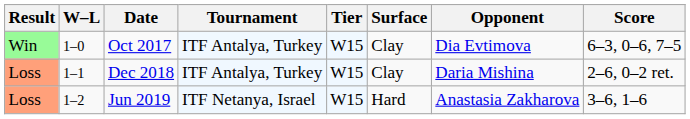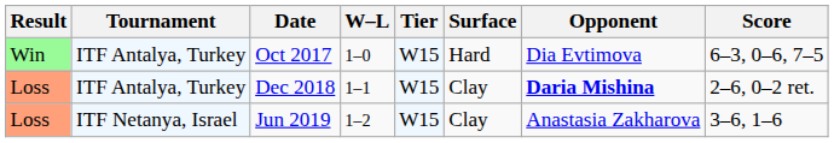columns swapped: W–L <-> Tournament
Oct 2017 | Surface: Clay -> Hard
Dec 2018 | Opponent: normal -> bold
Jun 2019 | Surface: Hard -> Clay
